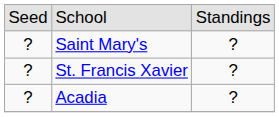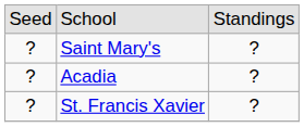rows swapped: St. Francis Xavier <-> Acadia
